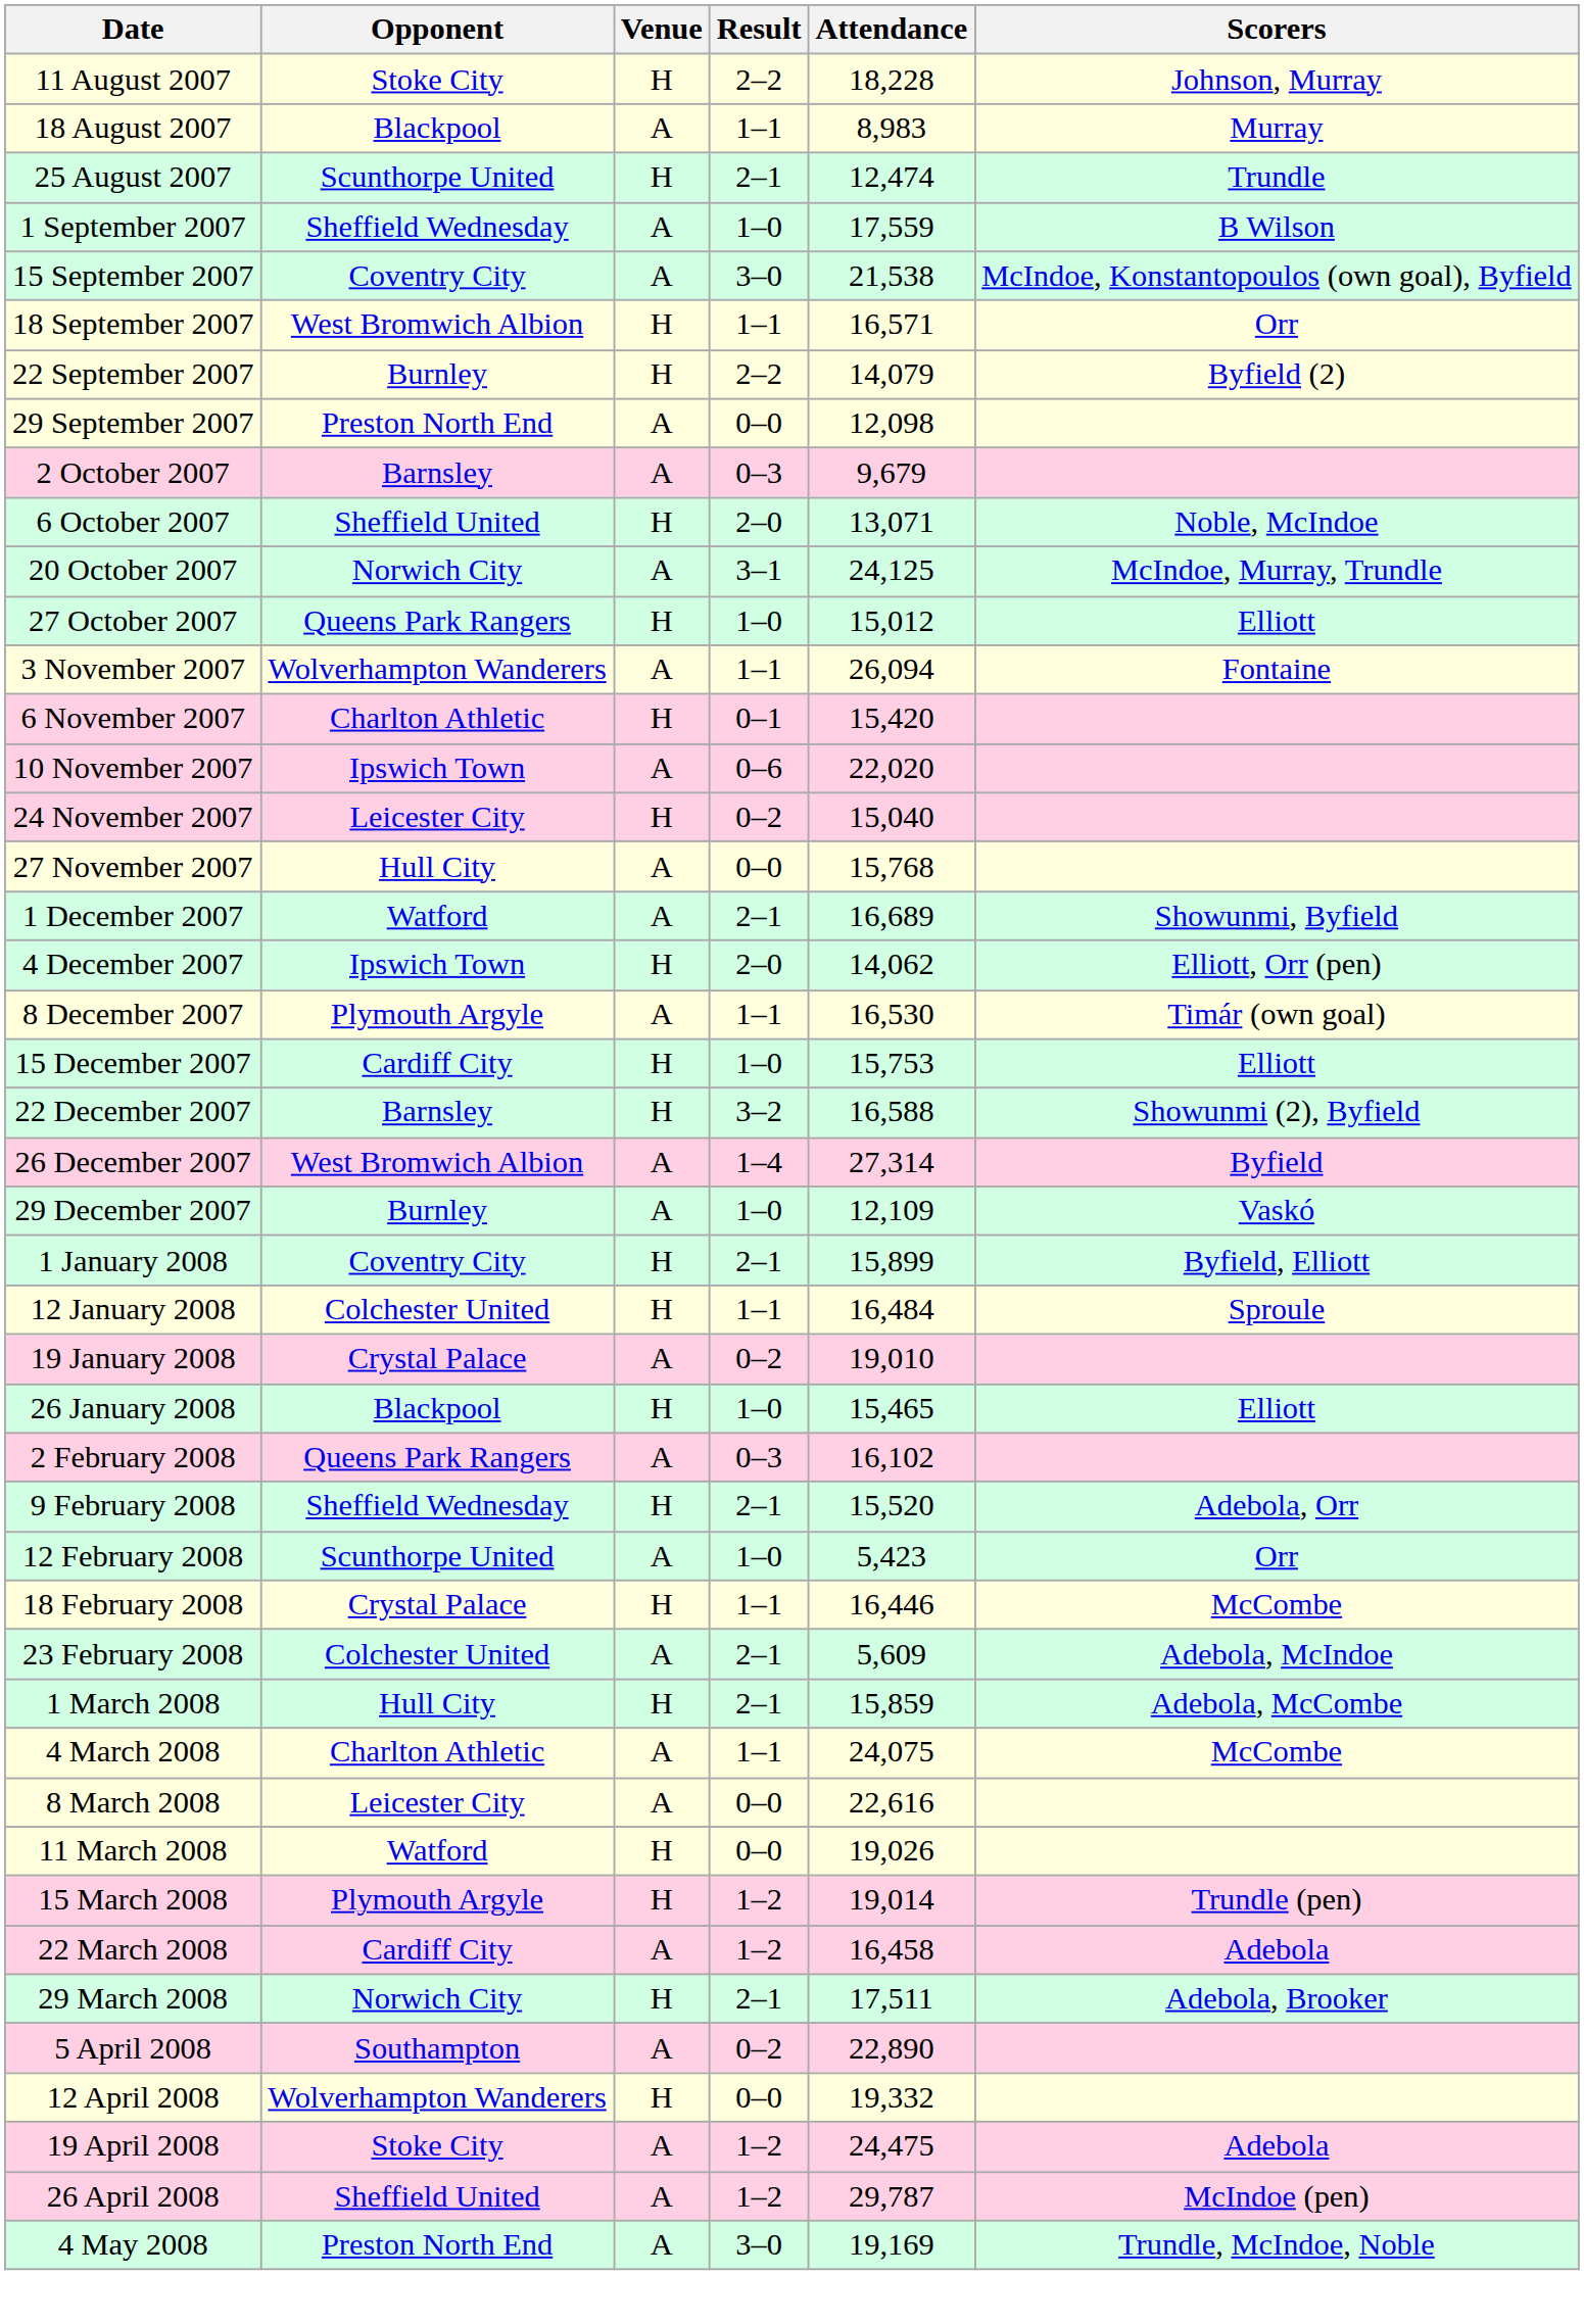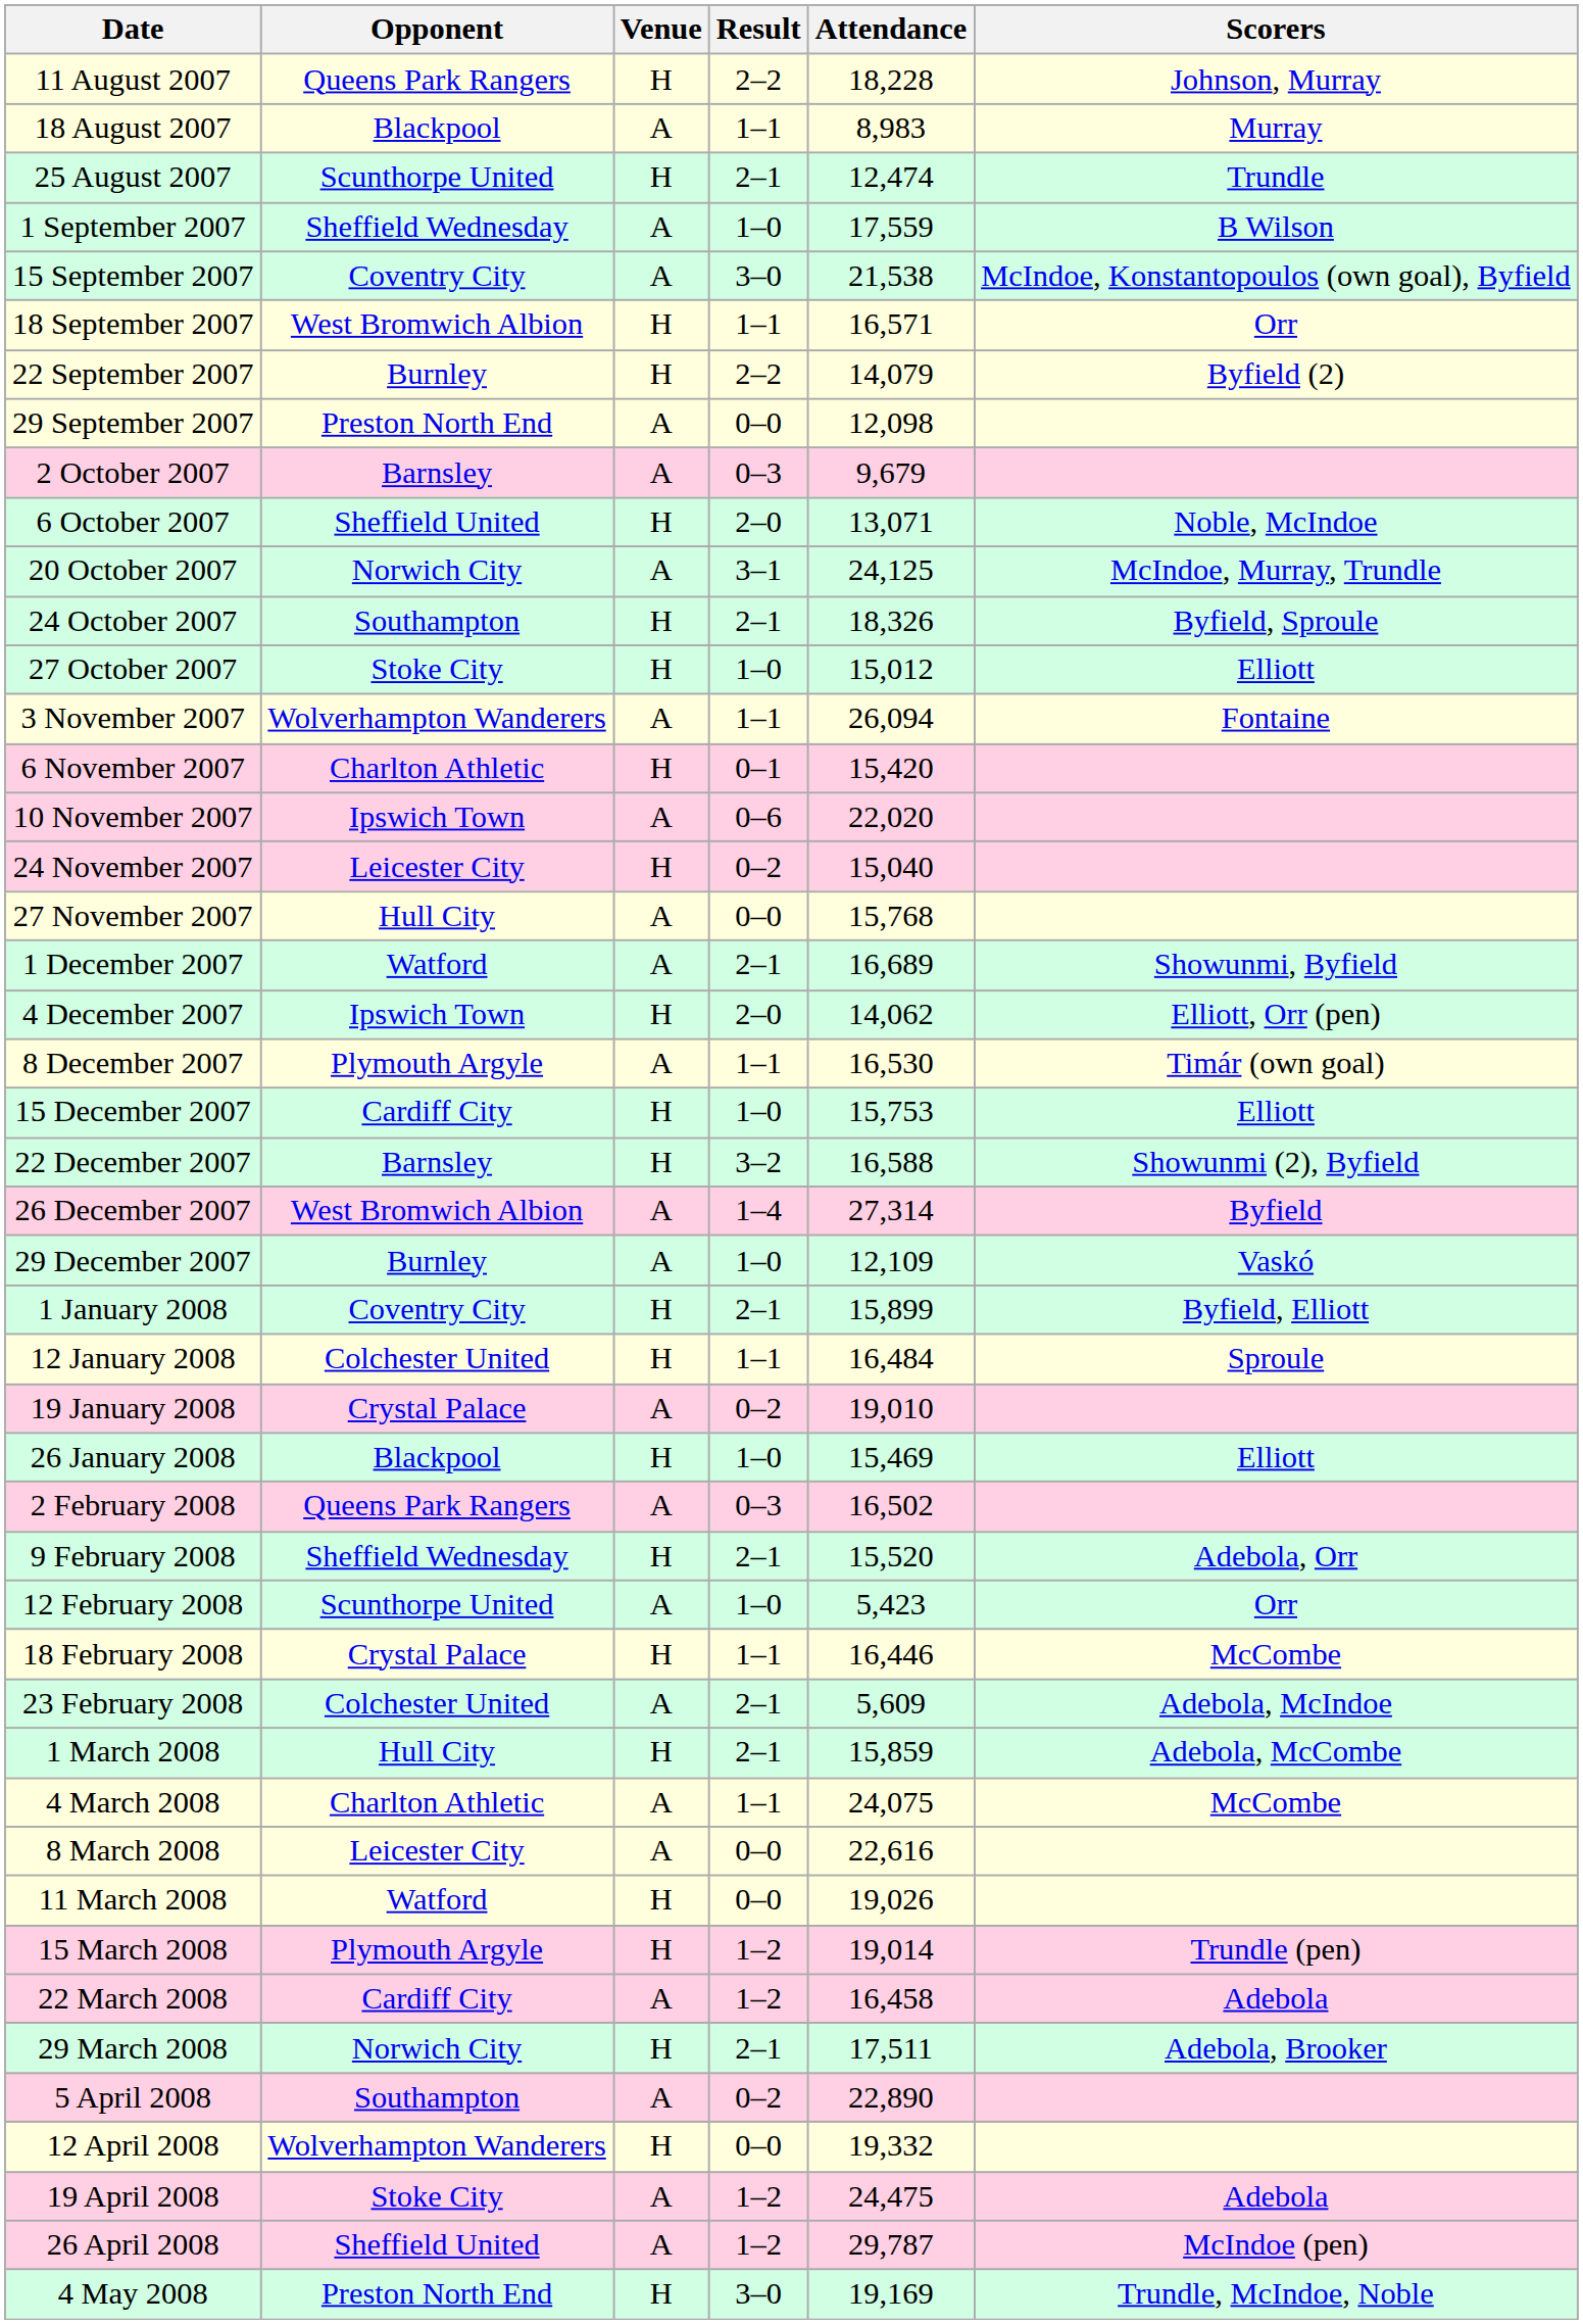11 August 2007 | Opponent: Stoke City -> Queens Park Rangers
+ row: 24 October 2007 | Southampton | H | 2–1 | 18,326 | Byfield, Sproule
27 October 2007 | Opponent: Queens Park Rangers -> Stoke City
26 January 2008 | Attendance: 15,465 -> 15,469
2 February 2008 | Attendance: 16,102 -> 16,502
4 May 2008 | Venue: A -> H
